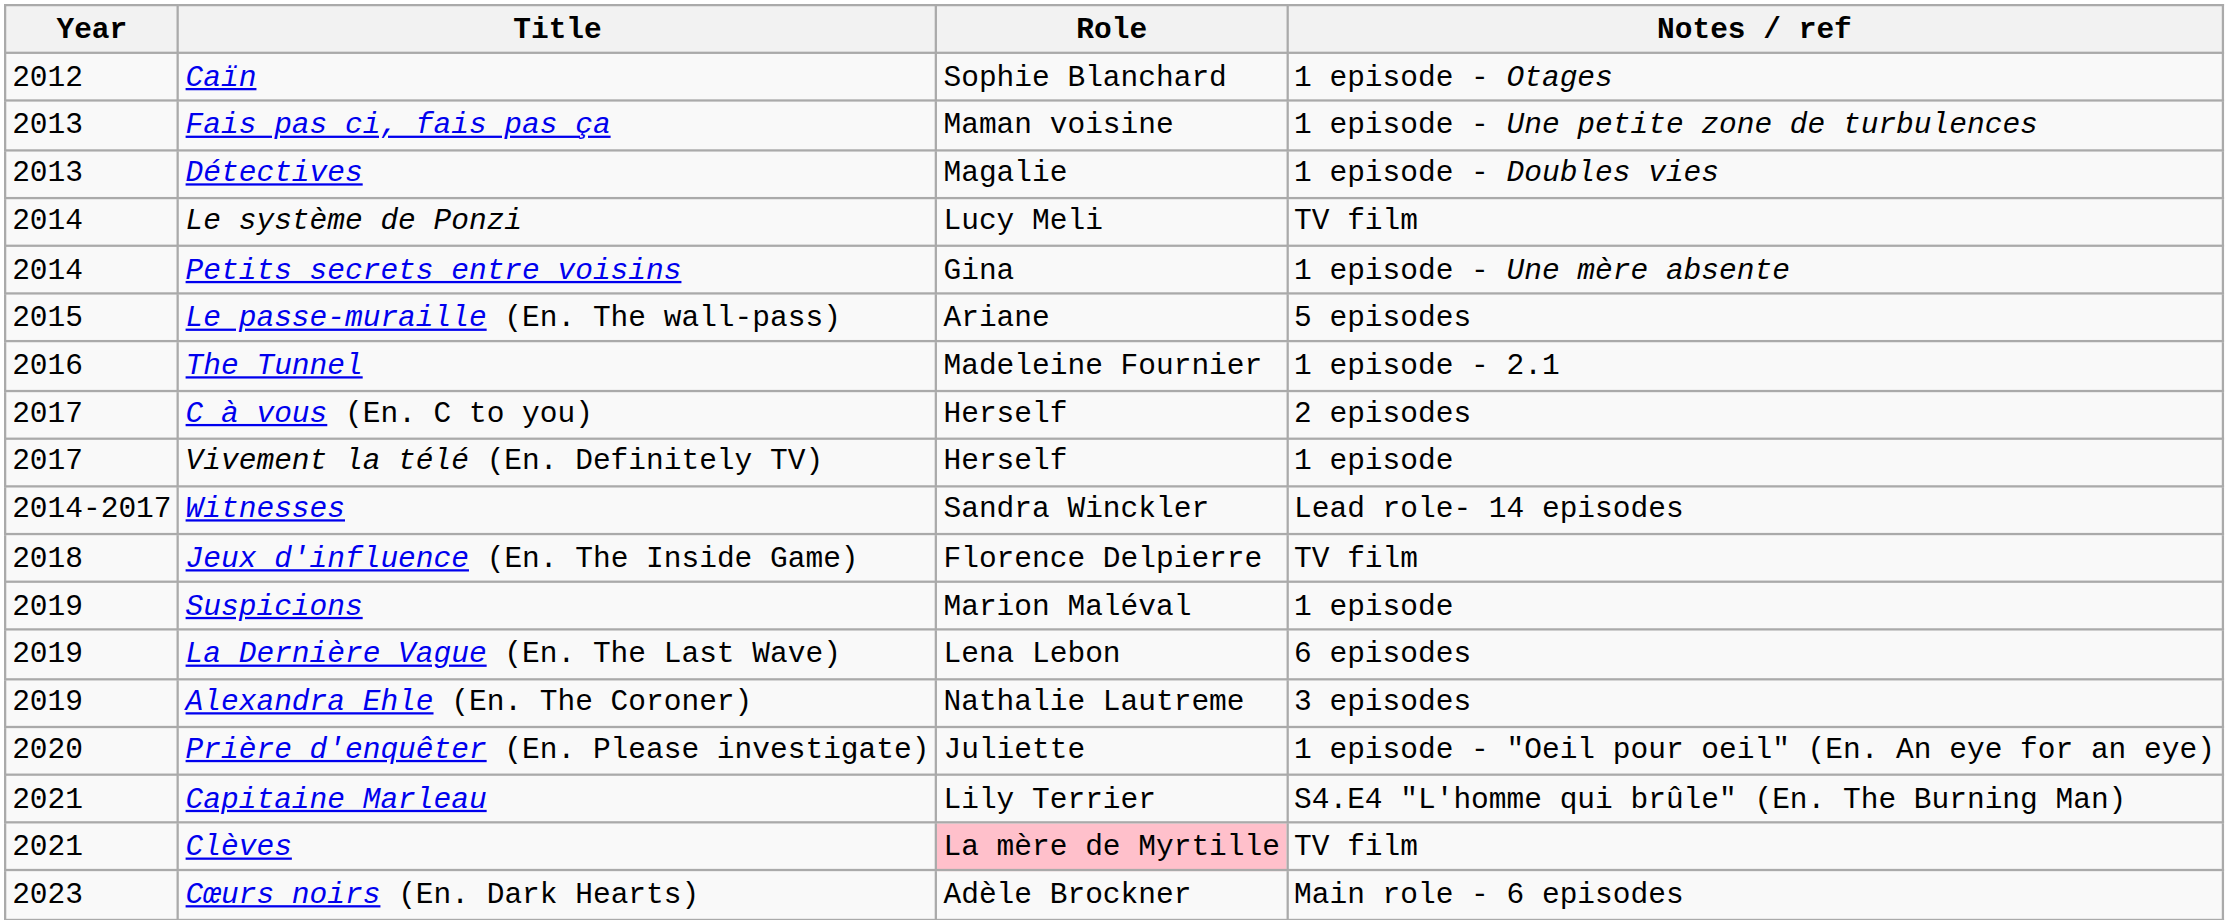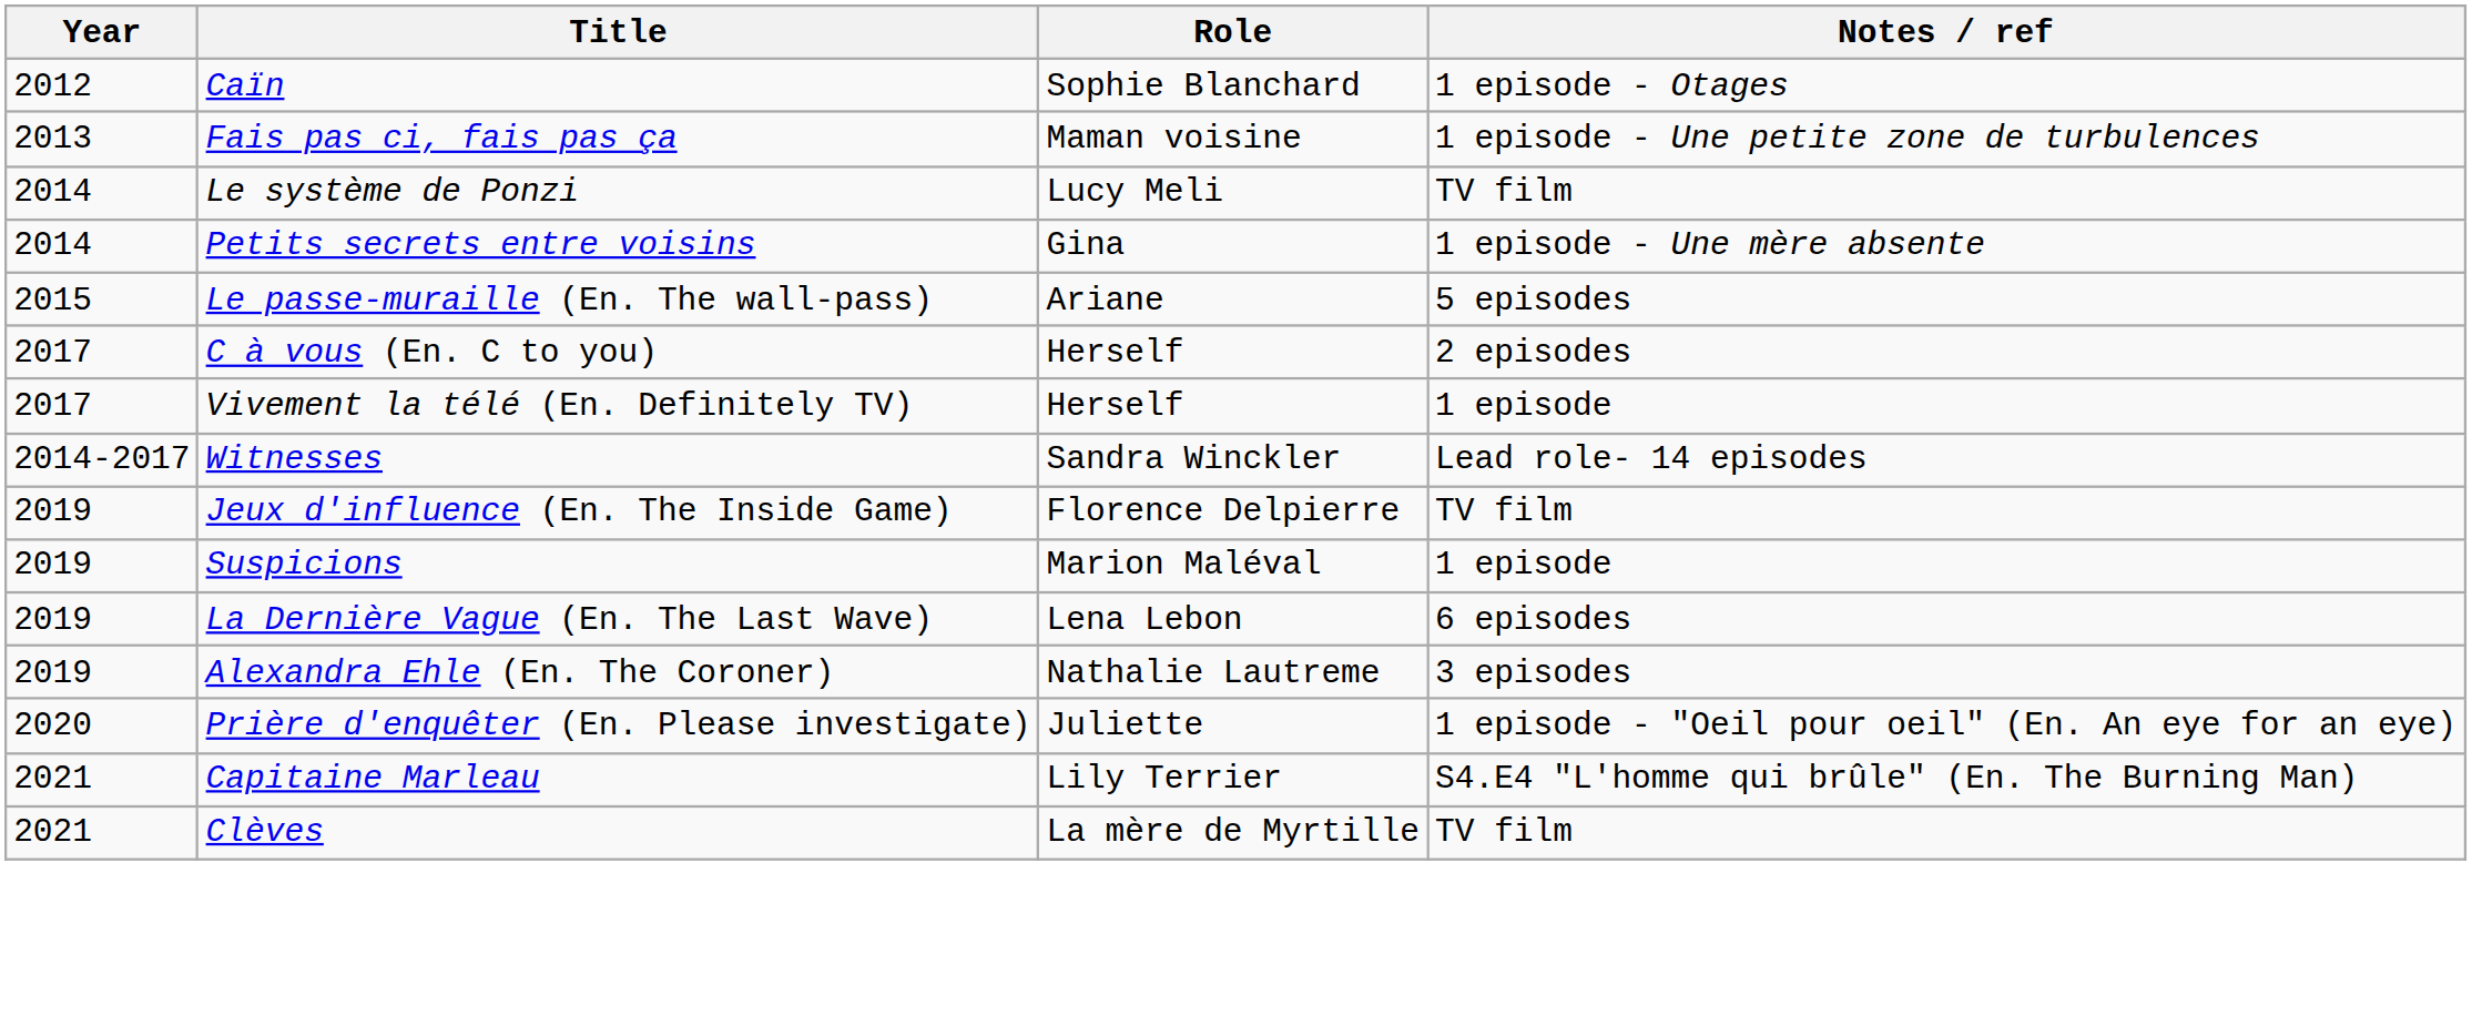- row: 2013 | Détectives | Magalie | 1 episode - Doubles vies
- row: 2016 | The Tunnel | Madeleine Fournier | 1 episode - 2.1
Jeux d'influence (En. The Inside Game) | Year: 2018 -> 2019
Clèves | Role: pink background -> no background
- row: 2023 | Cœurs noirs (En. Dark Hearts) | Adèle Brockner | Main role - 6 episodes
